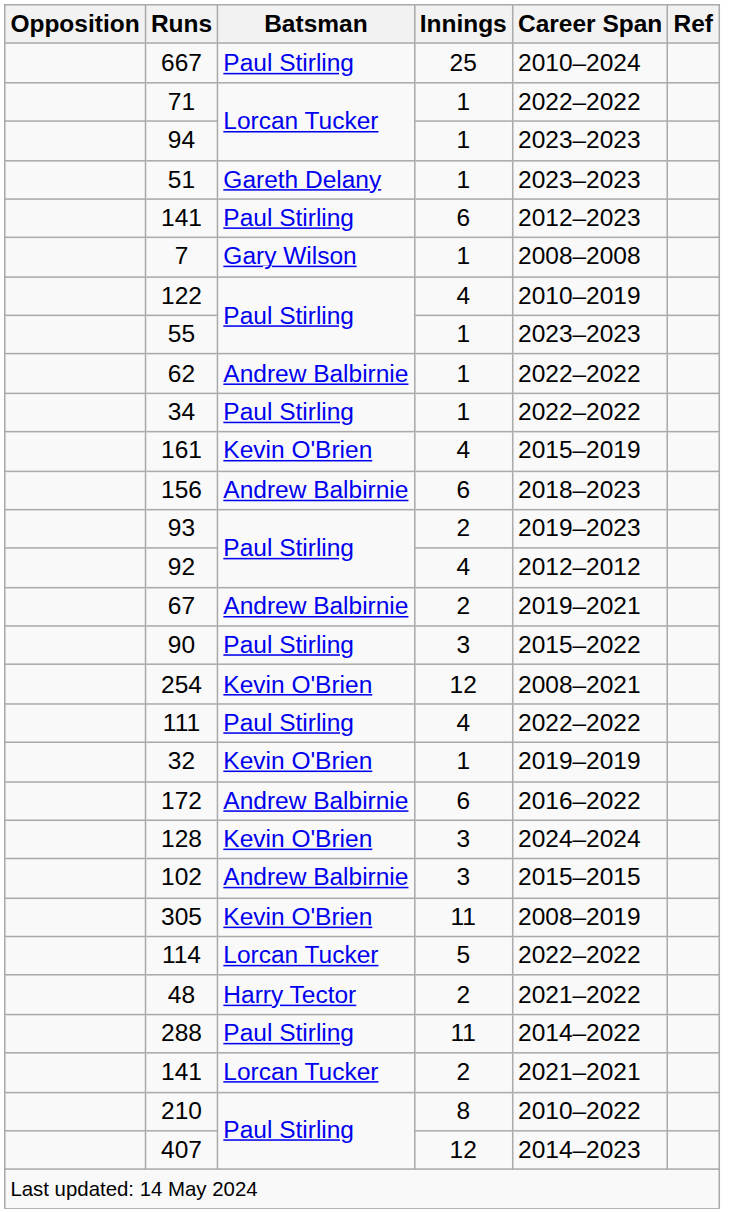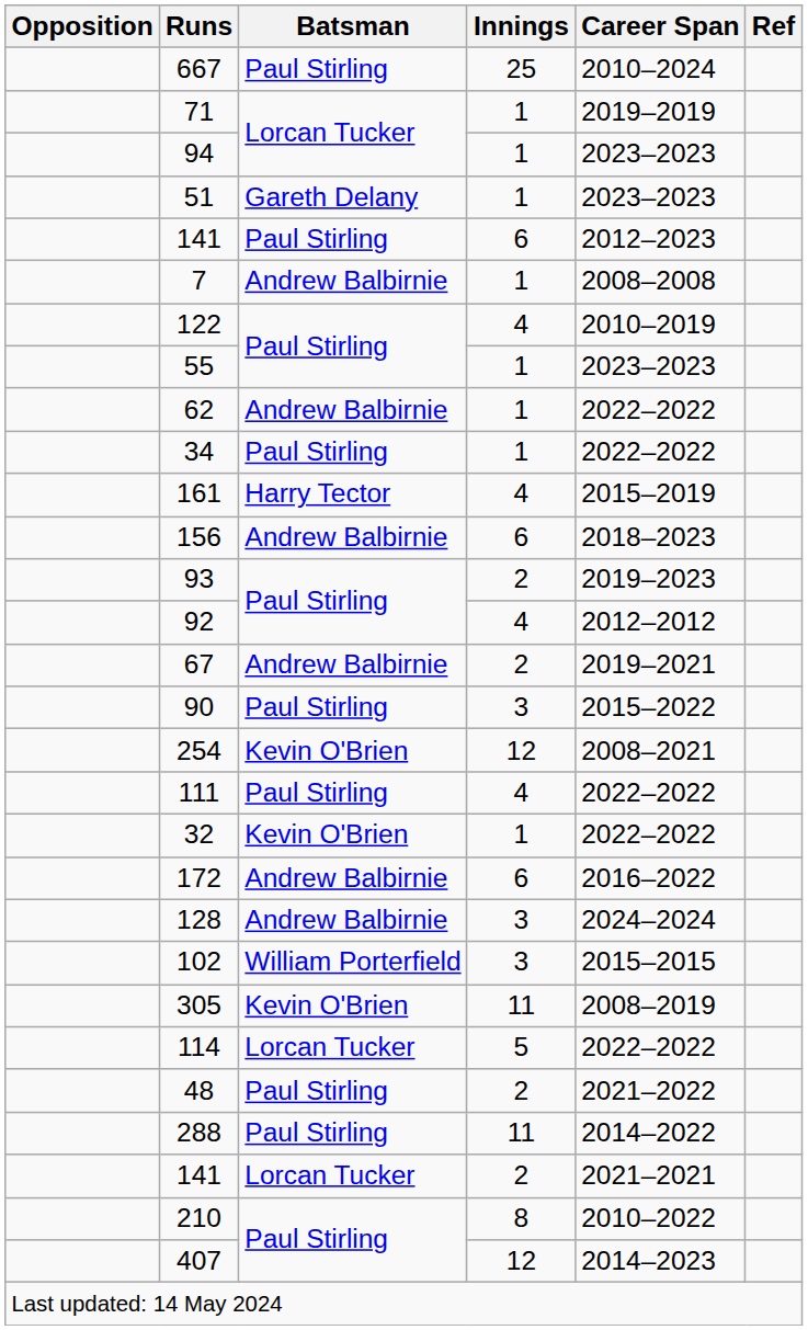71 | Career Span: 2022–2022 -> 2019–2019
7 | Batsman: Gary Wilson -> Andrew Balbirnie
161 | Batsman: Kevin O'Brien -> Harry Tector
32 | Career Span: 2019–2019 -> 2022–2022
128 | Batsman: Kevin O'Brien -> Andrew Balbirnie
102 | Batsman: Andrew Balbirnie -> William Porterfield
48 | Batsman: Harry Tector -> Paul Stirling
